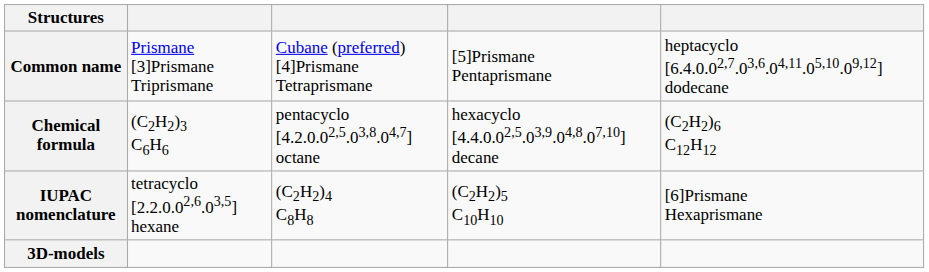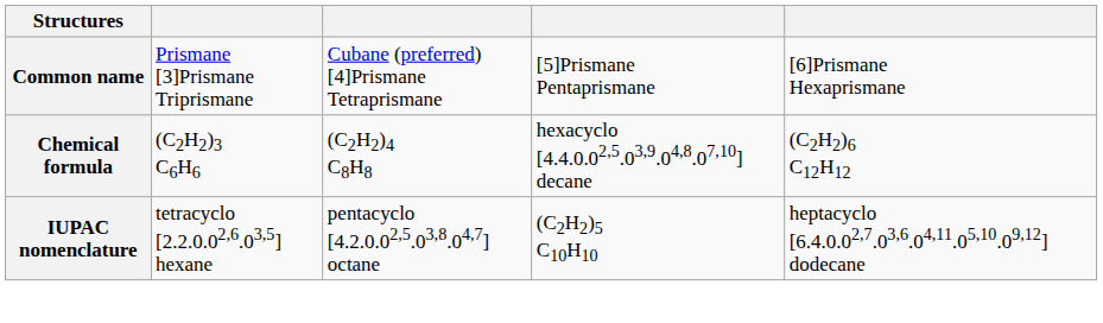Common name | column 5: heptacyclo[6.4.0.02,7.03,6.04,11.05,10.09,12]dodecane -> [6]Prismane Hexaprismane
Chemical formula | column 3: pentacyclo[4.2.0.02,5.03,8.04,7]octane -> (C2H2)4 C8H8
IUPAC nomenclature | column 3: (C2H2)4 C8H8 -> pentacyclo[4.2.0.02,5.03,8.04,7]octane
IUPAC nomenclature | column 5: [6]Prismane Hexaprismane -> heptacyclo[6.4.0.02,7.03,6.04,11.05,10.09,12]dodecane
- row: 3D-models
